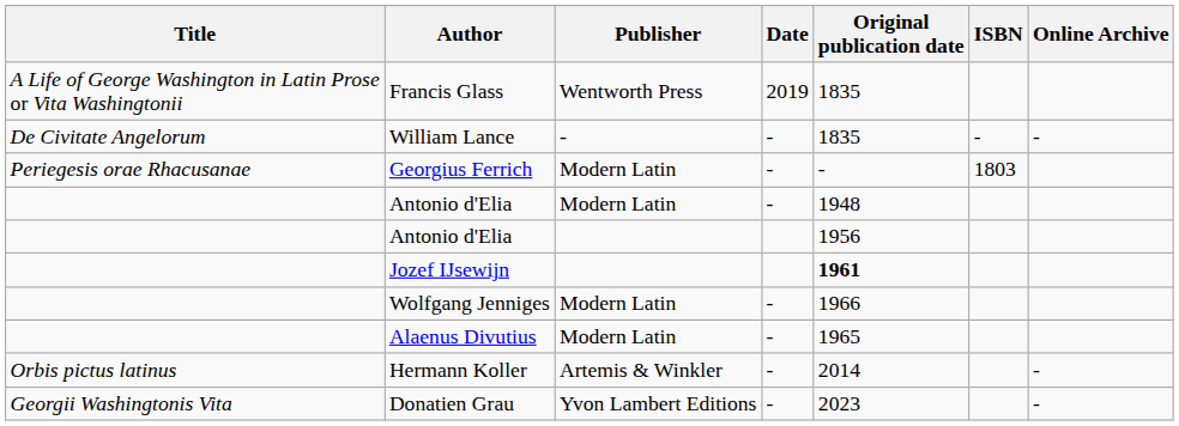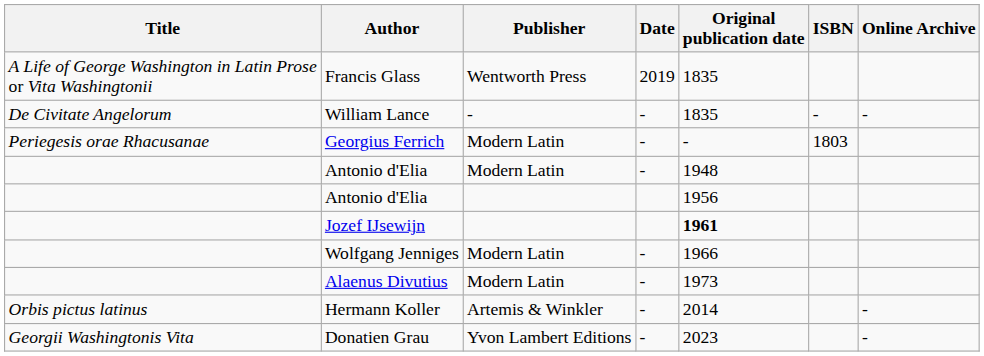Alaenus Divutius | Original publication date: 1965 -> 1973
